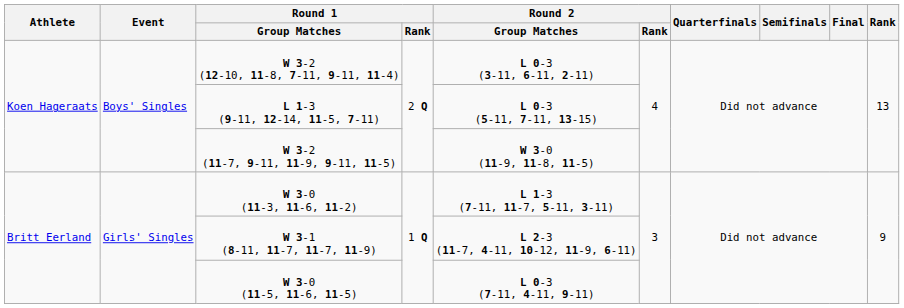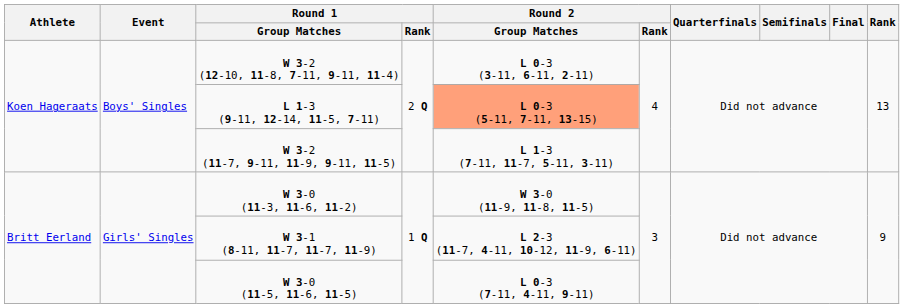L 1-3 (9-11, 12-14, 11-5, 7-11) | Round 2 / Group Matches: no background -> lightsalmon background
W 3-2 (11-7, 9-11, 11-9, 9-11, 11-5) | Round 2 / Group Matches: W 3-0 (11-9, 11-8, 11-5) -> L 1-3 (7-11, 11-7, 5-11, 3-11)
W 3-0 (11-3, 11-6, 11-2) | Round 2 / Group Matches: L 1-3 (7-11, 11-7, 5-11, 3-11) -> W 3-0 (11-9, 11-8, 11-5)
